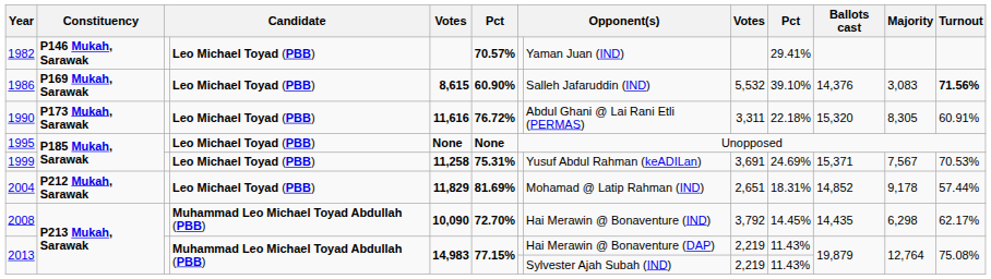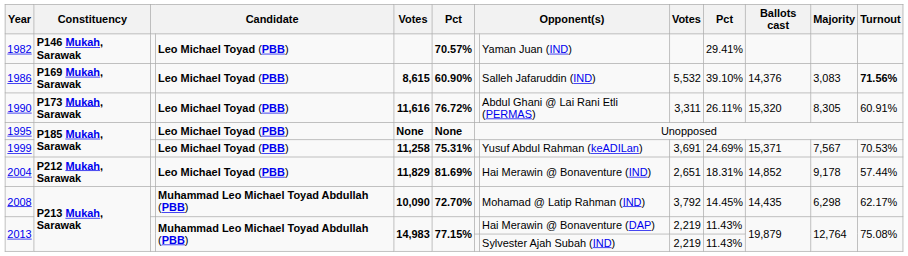1990 | column 10: 22.18% -> 26.11%
2004 | column 8: Mohamad @ Latip Rahman (IND) -> Hai Merawin @ Bonaventure (IND)
2008 | column 8: Hai Merawin @ Bonaventure (IND) -> Mohamad @ Latip Rahman (IND)
